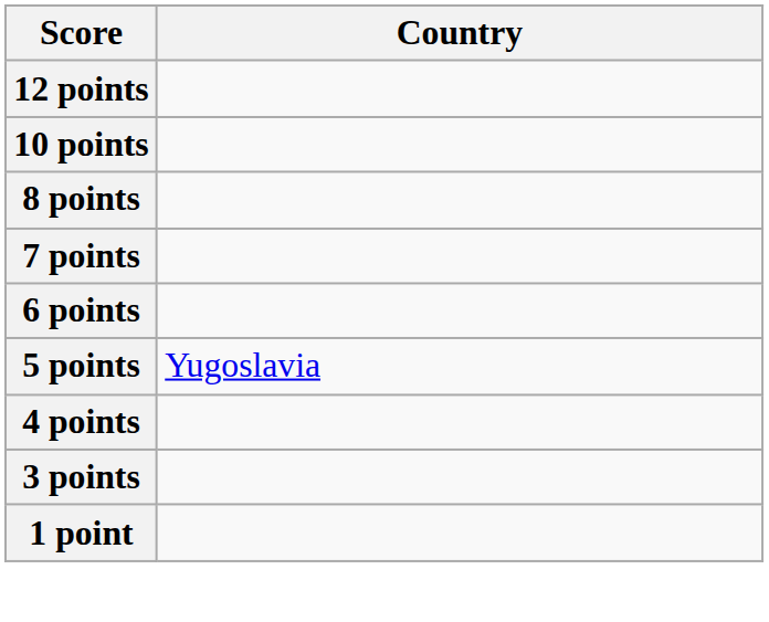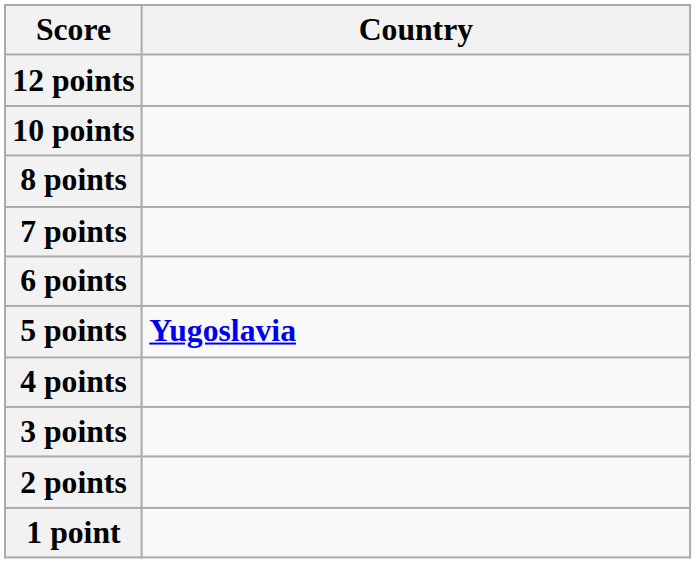5 points | Country: normal -> bold
+ row: 2 points
